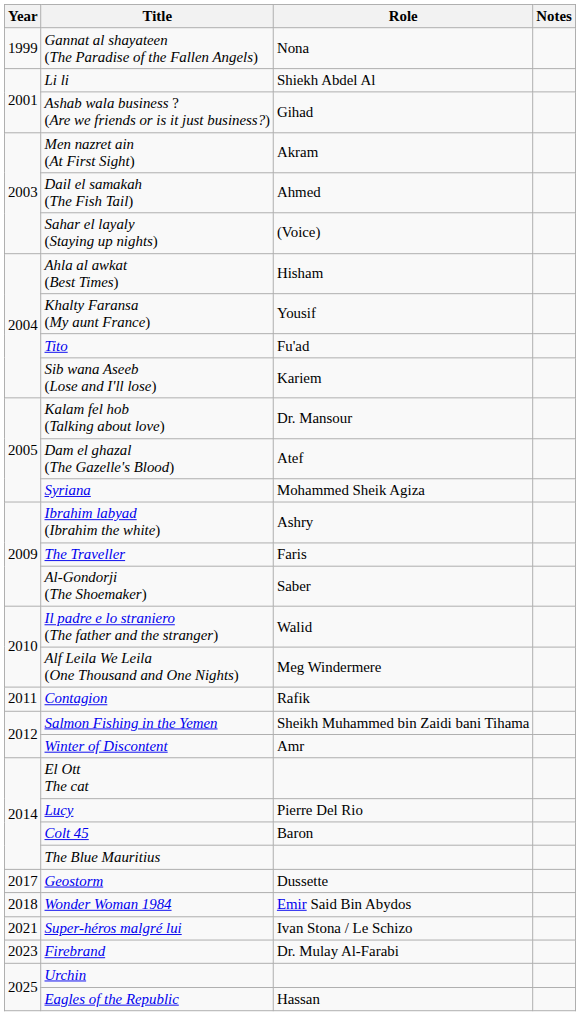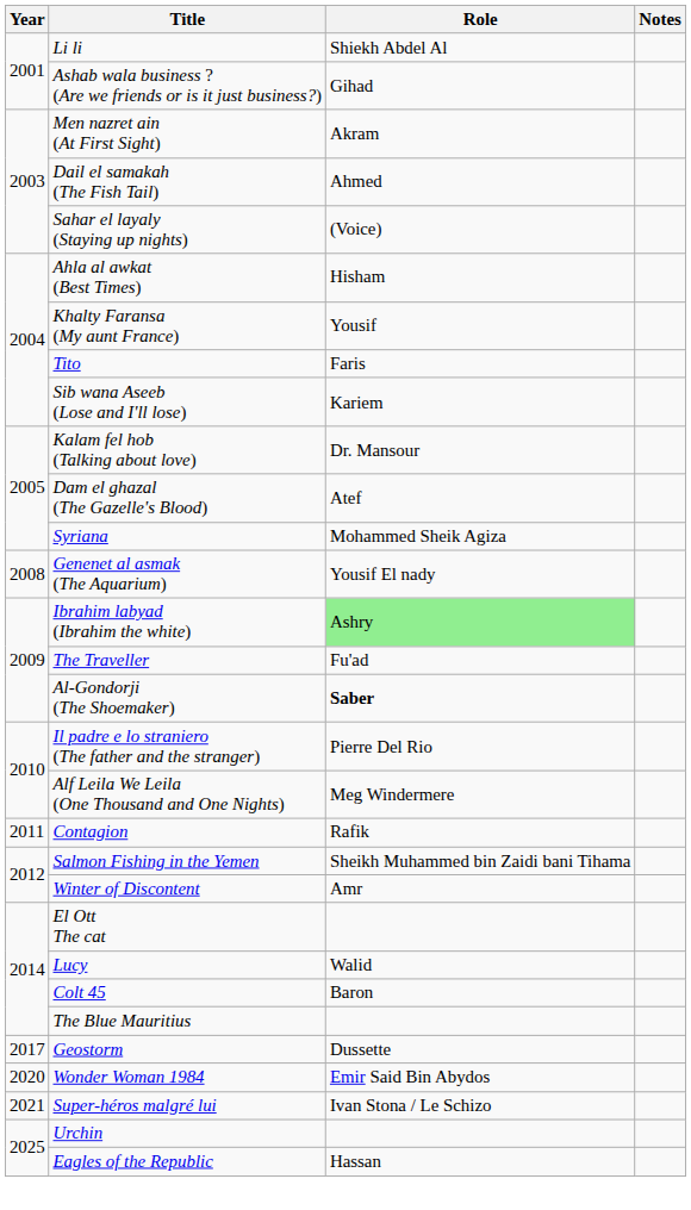- row: 1999 | Gannat al shayateen (The Paradise of the Fallen Angels) | Nona
Tito | Role: Fu'ad -> Faris
+ row: 2008 | Genenet al asmak (The Aquarium) | Yousif El nady
Ibrahim labyad (Ibrahim the white) | Role: no background -> lightgreen background
The Traveller | Role: Faris -> Fu'ad
Al-Gondorji (The Shoemaker) | Role: normal -> bold
Il padre e lo straniero (The father and the stranger) | Role: Walid -> Pierre Del Rio
Lucy | Role: Pierre Del Rio -> Walid
Wonder Woman 1984 | Year: 2018 -> 2020
- row: 2023 | Firebrand | Dr. Mulay Al-Farabi
